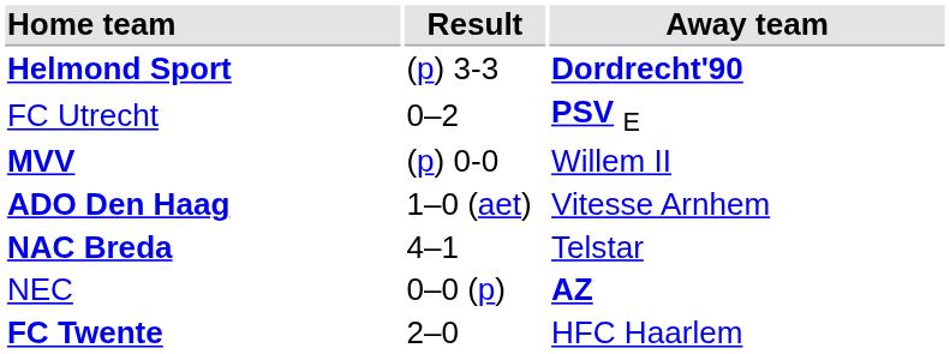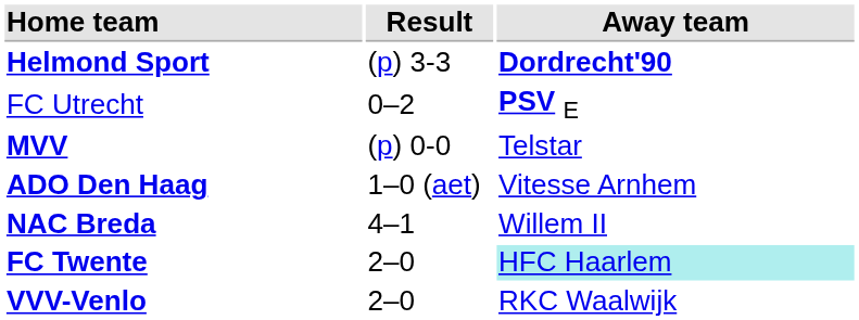MVV | Away team: Willem II -> Telstar
NAC Breda | Away team: Telstar -> Willem II
- row: NEC | 0–0 (p) | AZ
FC Twente | Away team: no background -> paleturquoise background
+ row: VVV-Venlo | 2–0 | RKC Waalwijk
